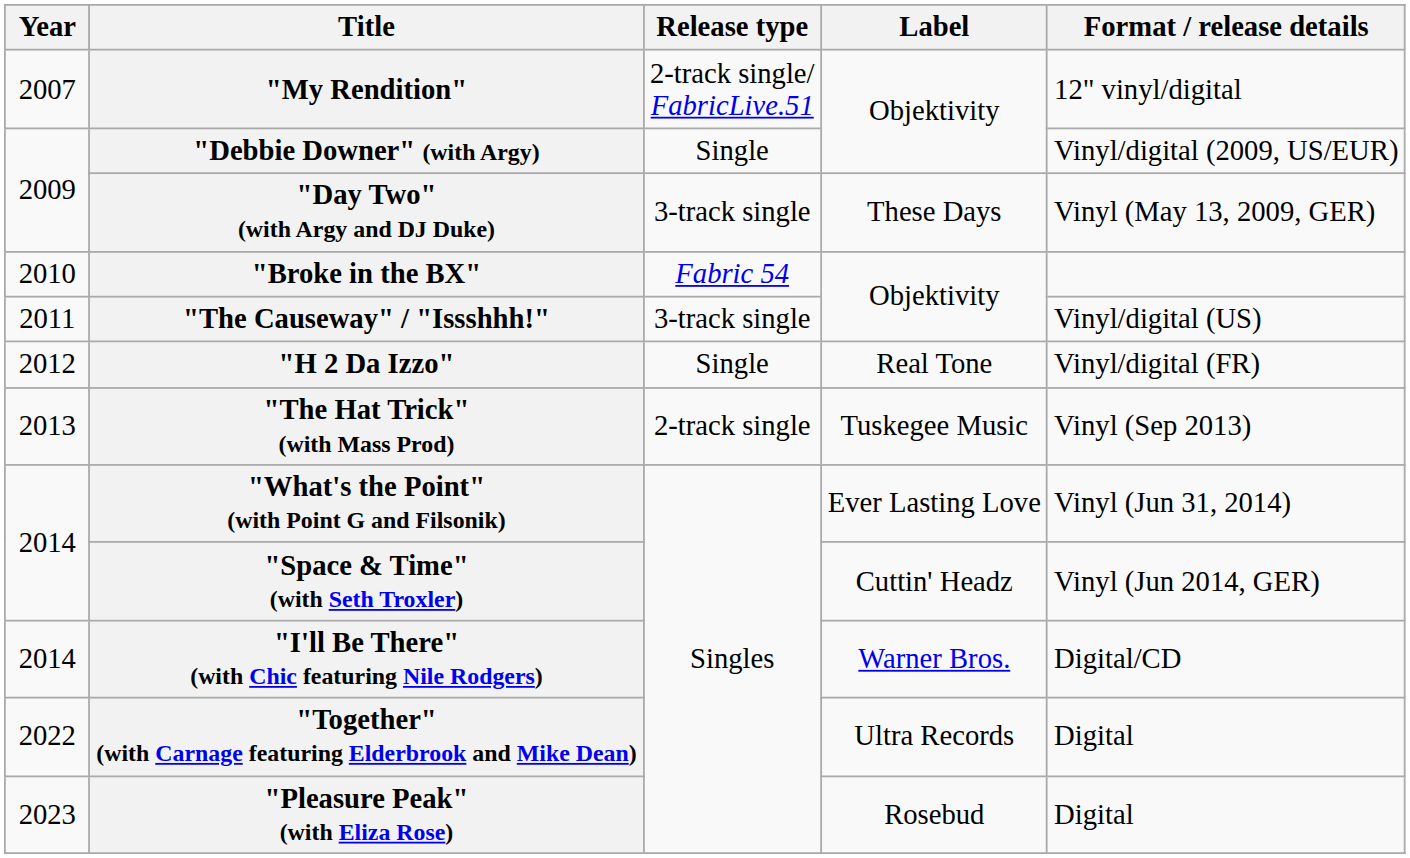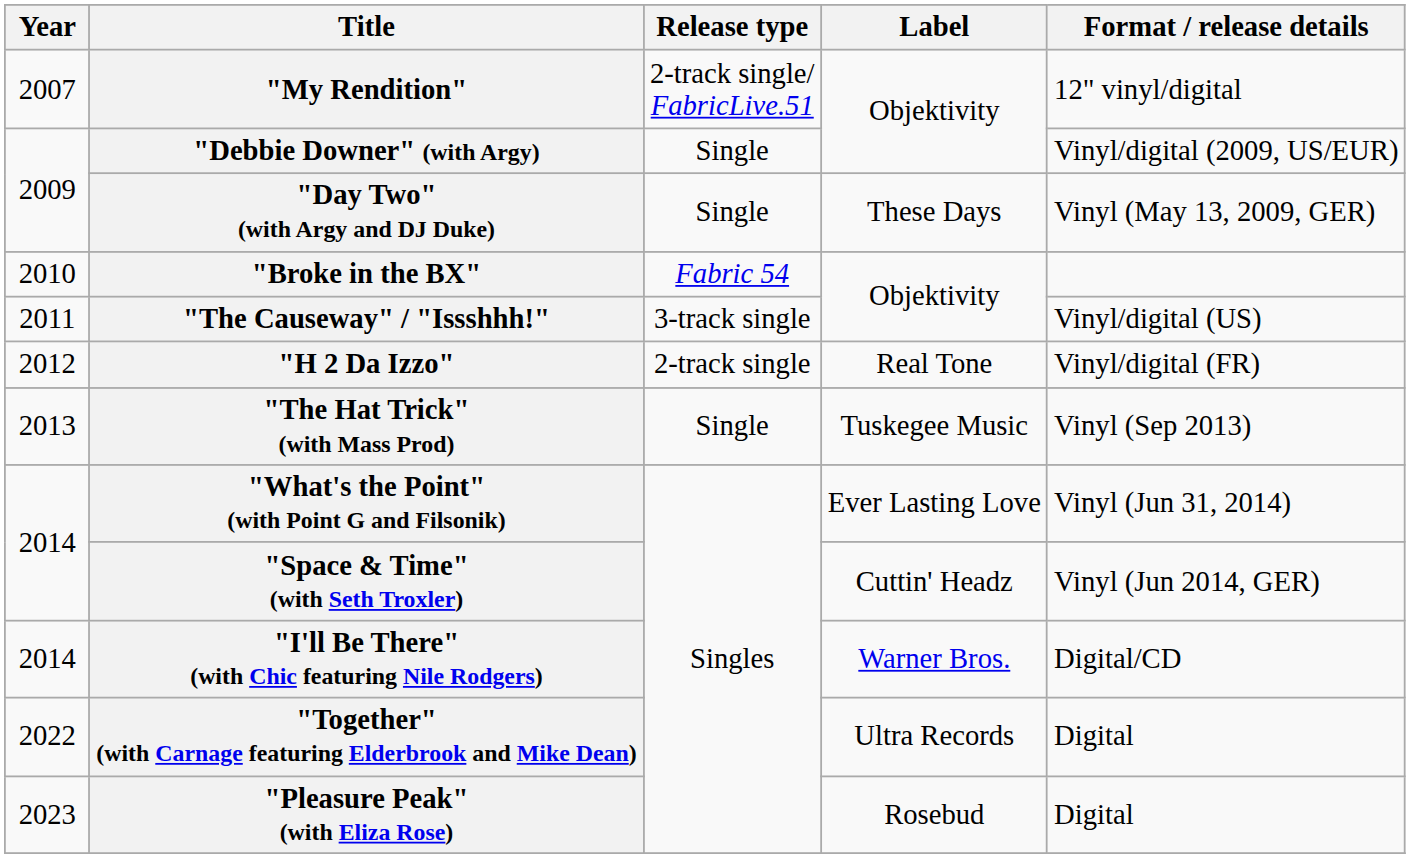"Day Two" (with Argy and DJ Duke) | Release type: 3-track single -> Single
"H 2 Da Izzo" | Release type: Single -> 2-track single
"The Hat Trick" (with Mass Prod) | Release type: 2-track single -> Single
